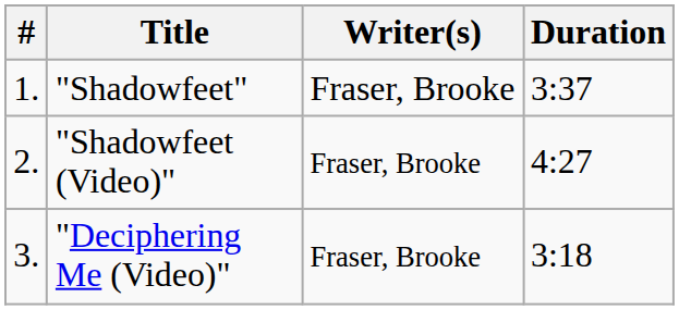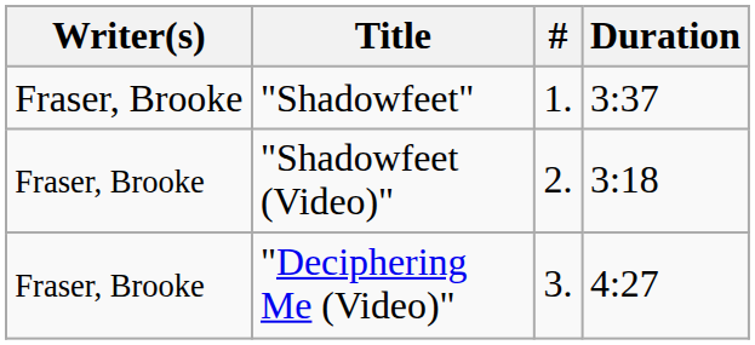columns swapped: # <-> Writer(s)
"Shadowfeet (Video)" | Duration: 4:27 -> 3:18
"Deciphering Me (Video)" | Duration: 3:18 -> 4:27
